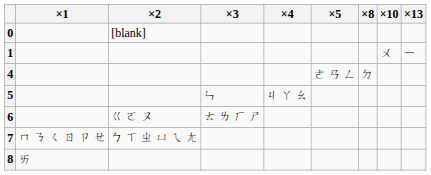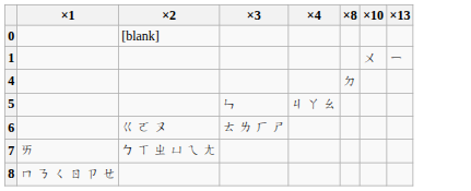- column: ×5 | ㄜ ㄢ ㄥ
7 | ×1: ㄇ ㄋ ㄑ ㄖ ㄗ ㄝ -> ㄞ
8 | ×1: ㄞ -> ㄇ ㄋ ㄑ ㄖ ㄗ ㄝ
